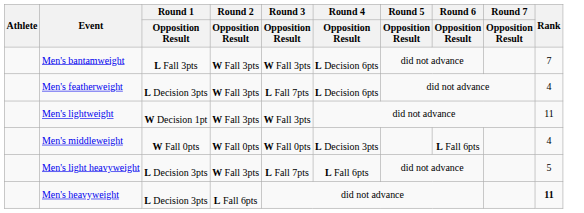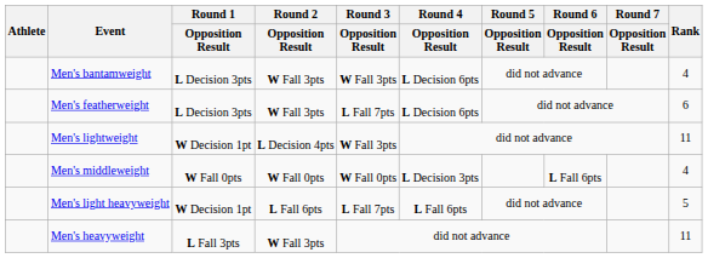Men's bantamweight | Round 1 / Opposition Result: L Fall 3pts -> L Decision 3pts
Men's bantamweight | Rank: 7 -> 4
Men's featherweight | Rank: 4 -> 6
Men's lightweight | Round 2 / Opposition Result: W Fall 3pts -> L Decision 4pts
Men's light heavyweight | Round 1 / Opposition Result: L Decision 3pts -> W Decision 1pt
Men's light heavyweight | Round 2 / Opposition Result: W Fall 3pts -> L Fall 6pts
Men's heavyweight | Round 1 / Opposition Result: L Decision 3pts -> L Fall 3pts
Men's heavyweight | Round 2 / Opposition Result: L Fall 6pts -> W Fall 3pts
Men's heavyweight | Rank: bold -> normal
